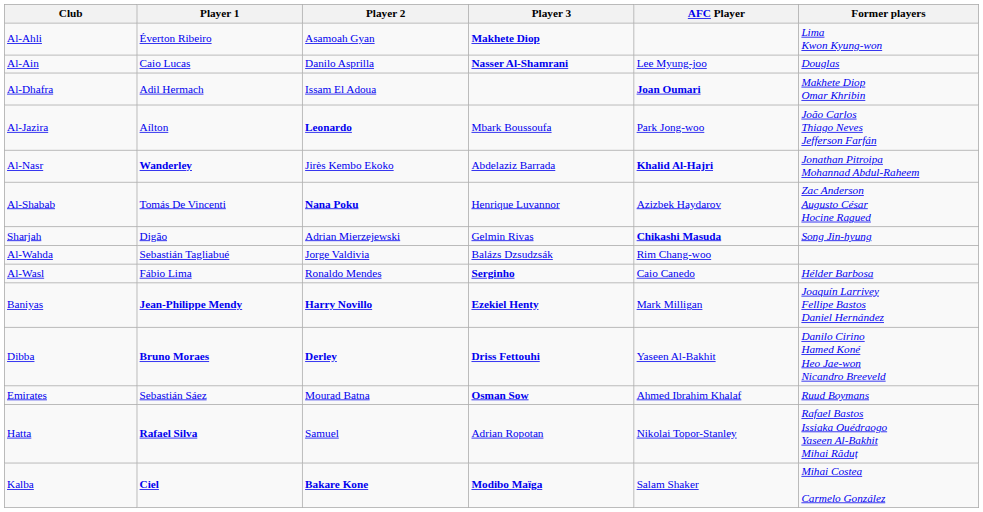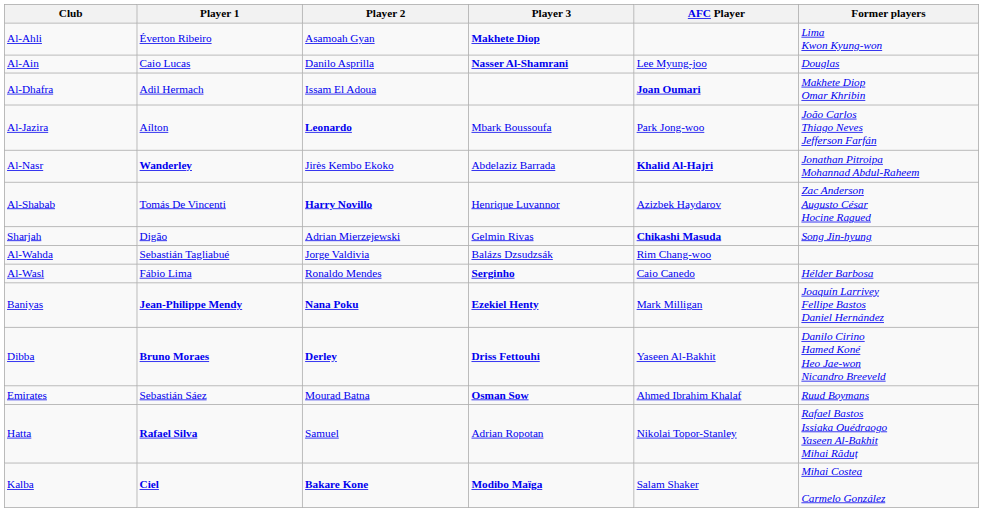Al-Shabab | Player 2: Nana Poku -> Harry Novillo
Baniyas | Player 2: Harry Novillo -> Nana Poku
